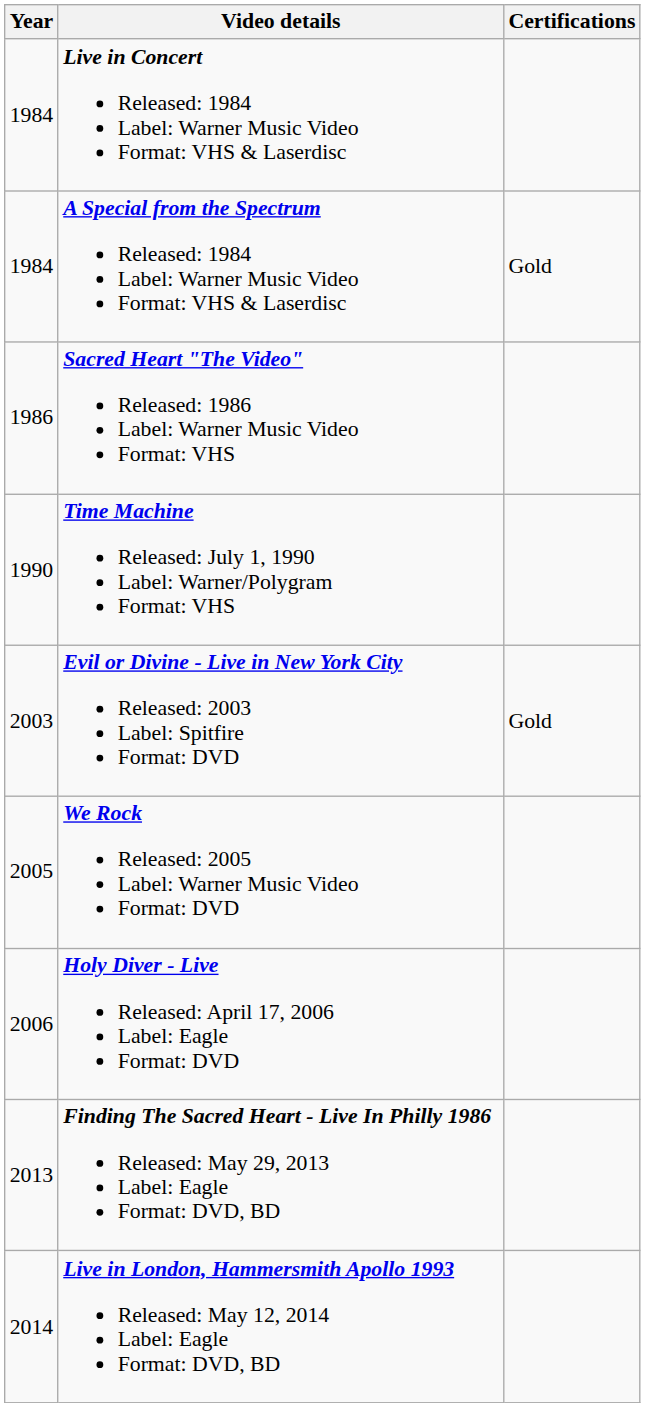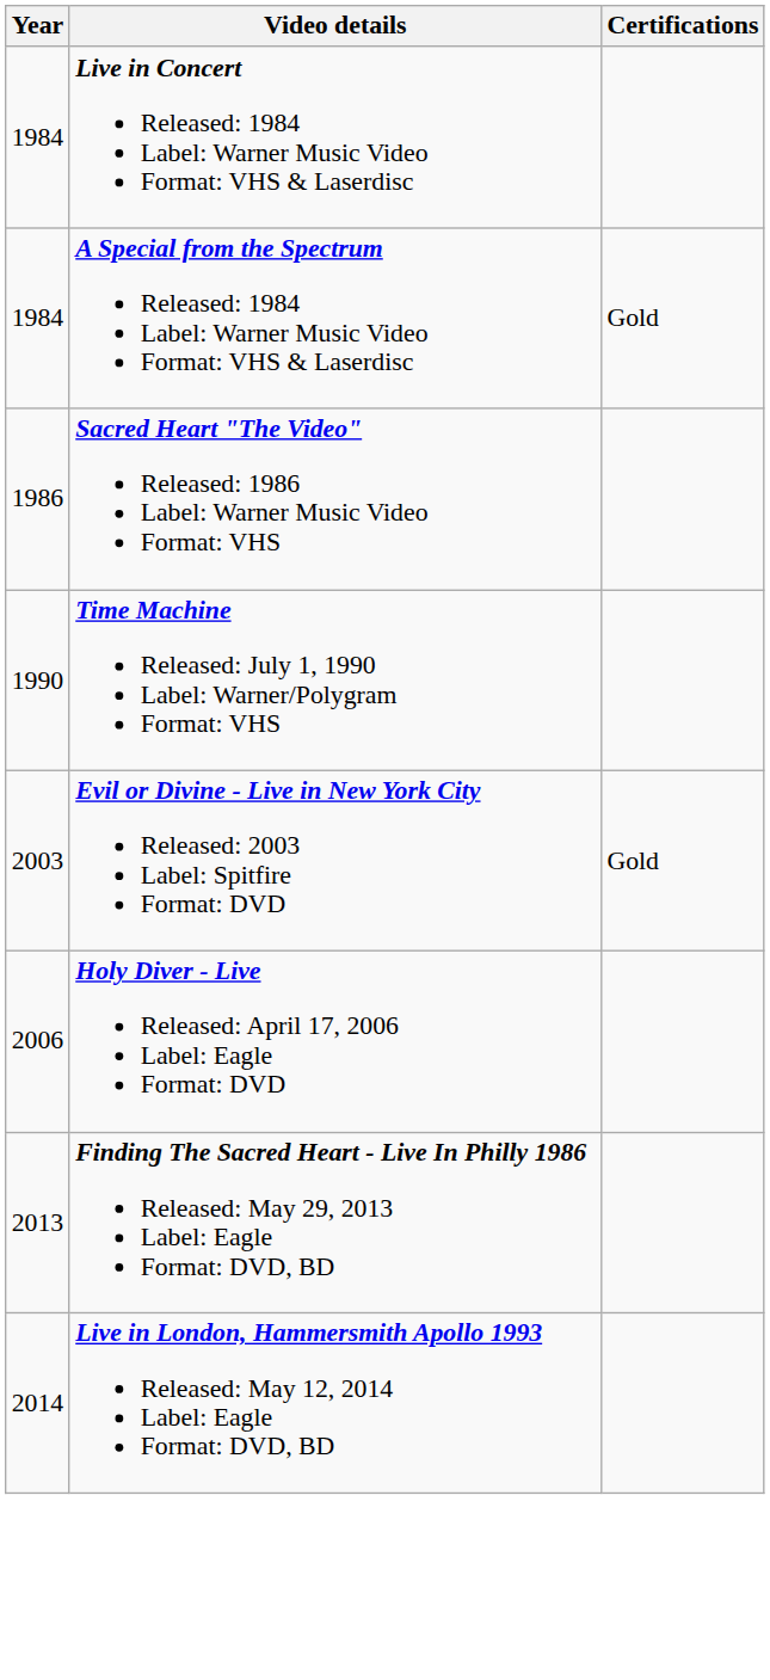- row: 2005 | We Rock Released: 2005 Label: Warner Music Video Format: DVD
